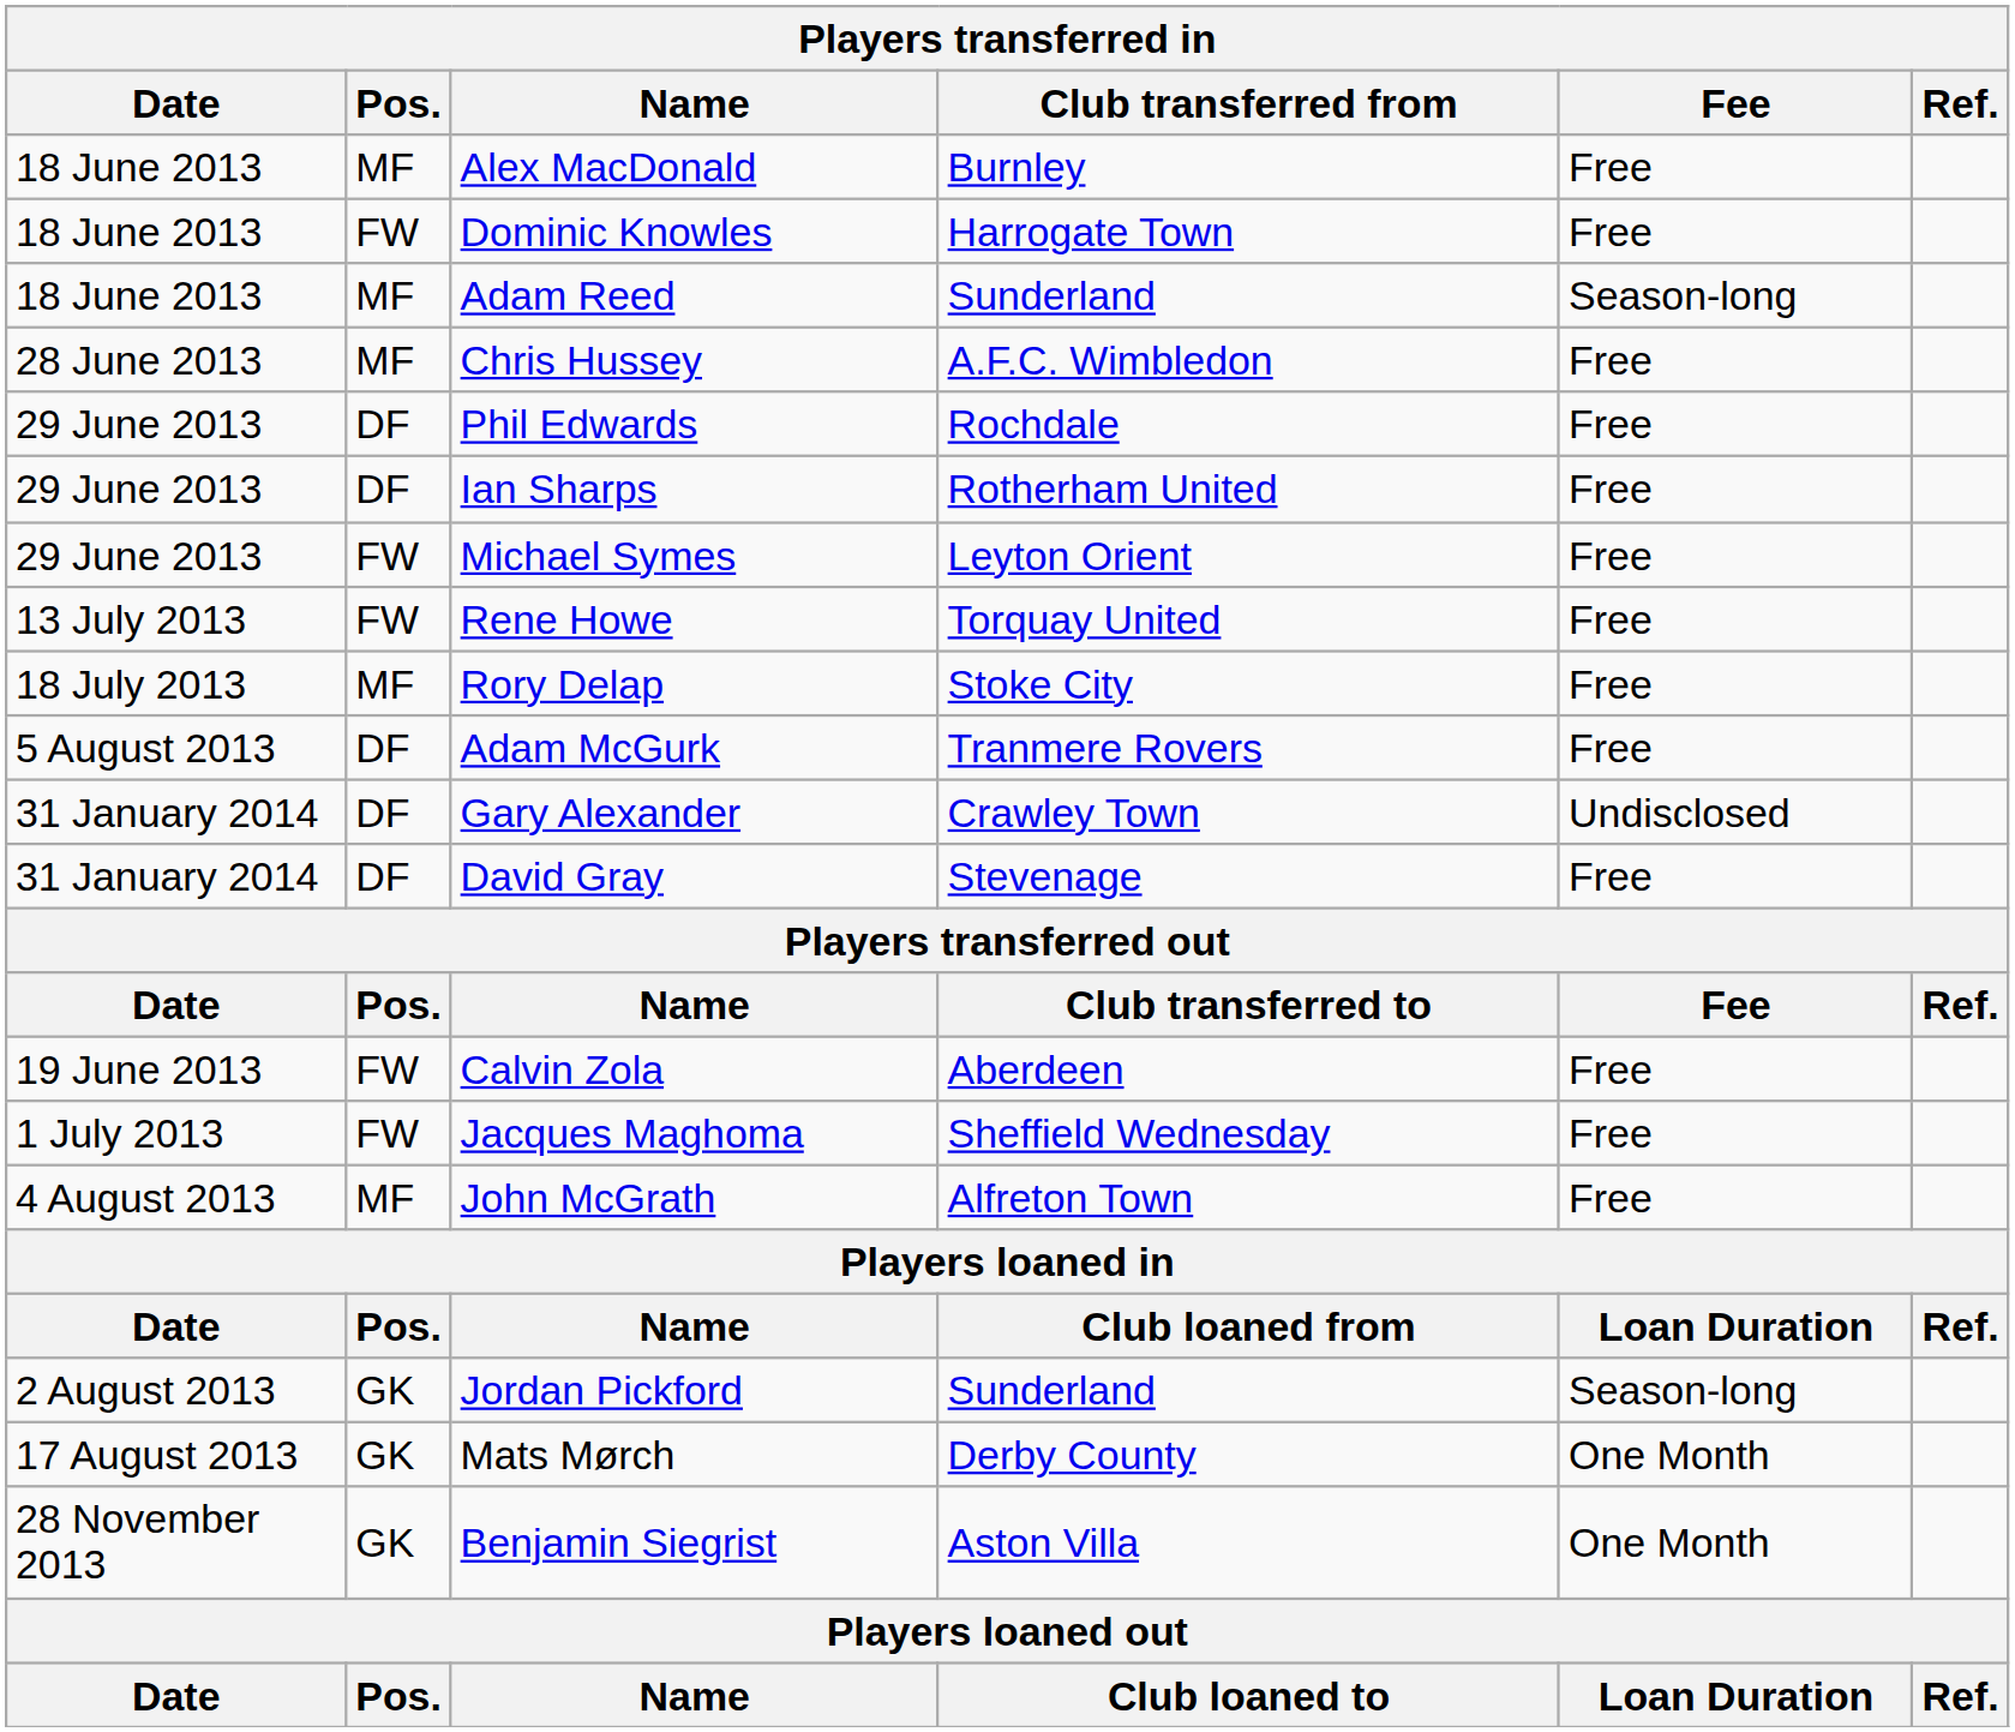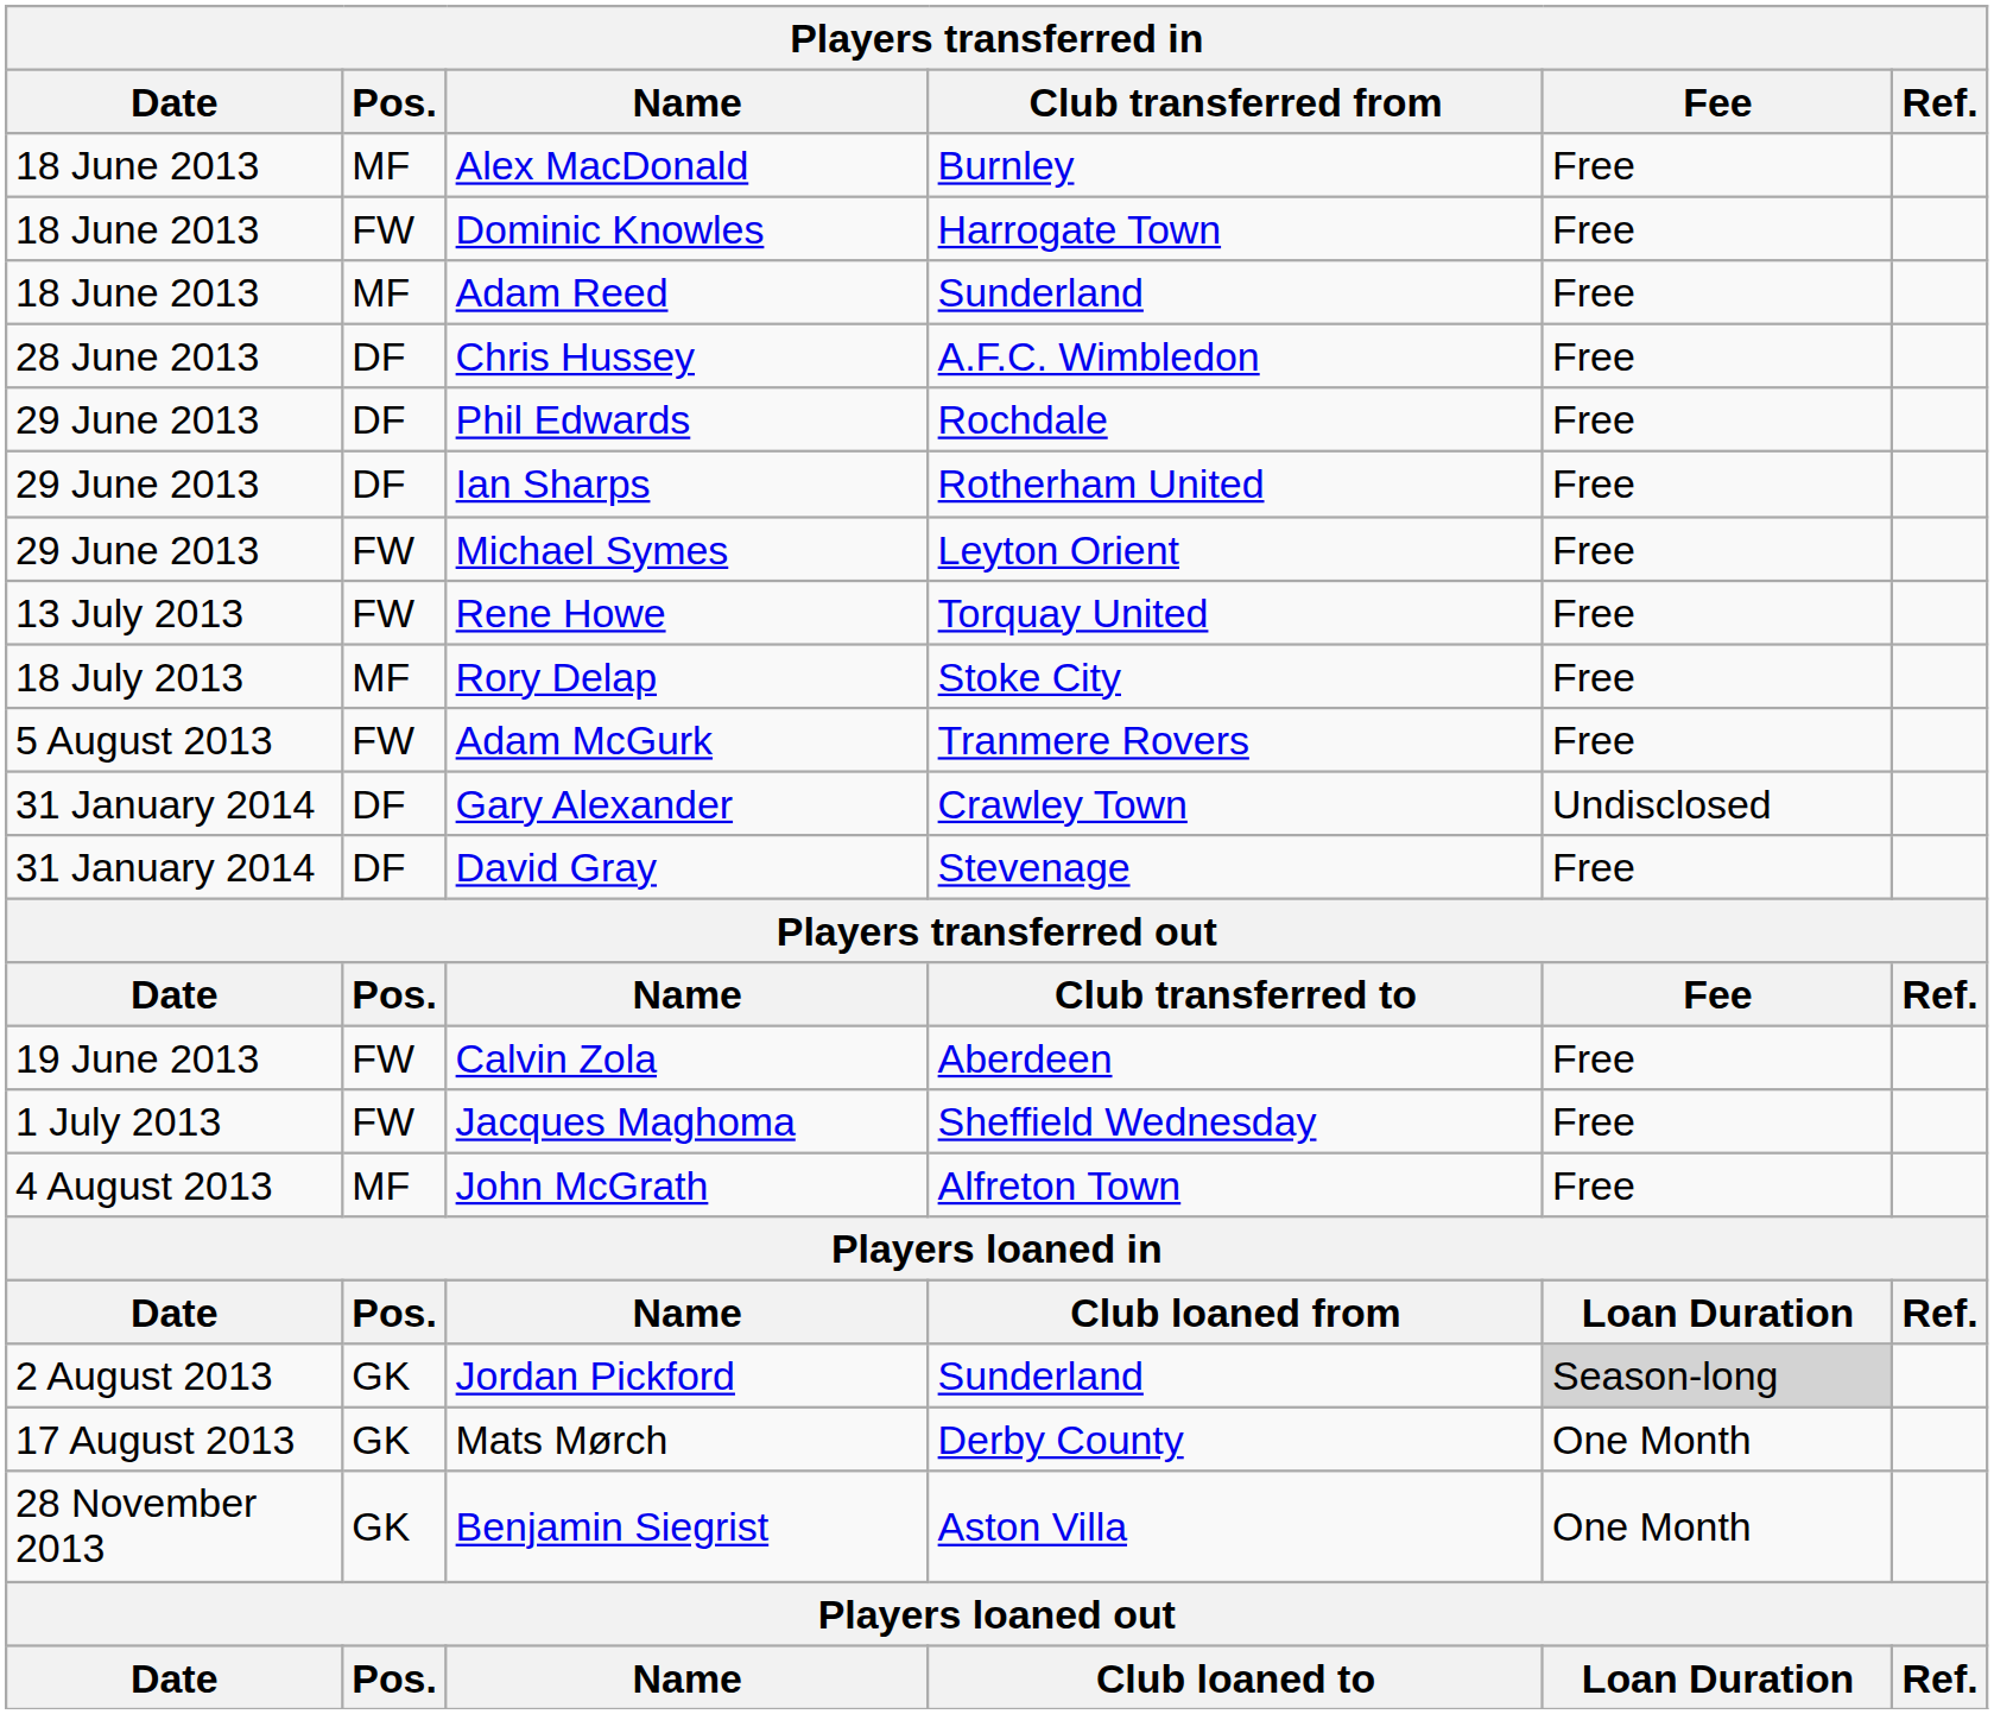Adam Reed | Fee: Season-long -> Free
Chris Hussey | Pos.: MF -> DF
Adam McGurk | Pos.: DF -> FW
Jordan Pickford | Fee: no background -> lightgrey background
